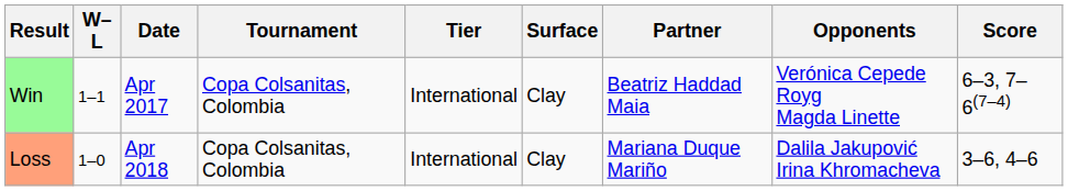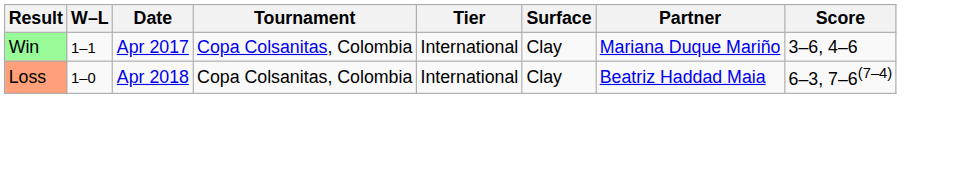- column: Opponents | Verónica Cepede Royg Magda Linette | Dalila Jakupović Irina Khromacheva
Win | Partner: Beatriz Haddad Maia -> Mariana Duque Mariño
Win | Score: 6–3, 7–6(7–4) -> 3–6, 4–6
Loss | Partner: Mariana Duque Mariño -> Beatriz Haddad Maia
Loss | Score: 3–6, 4–6 -> 6–3, 7–6(7–4)
